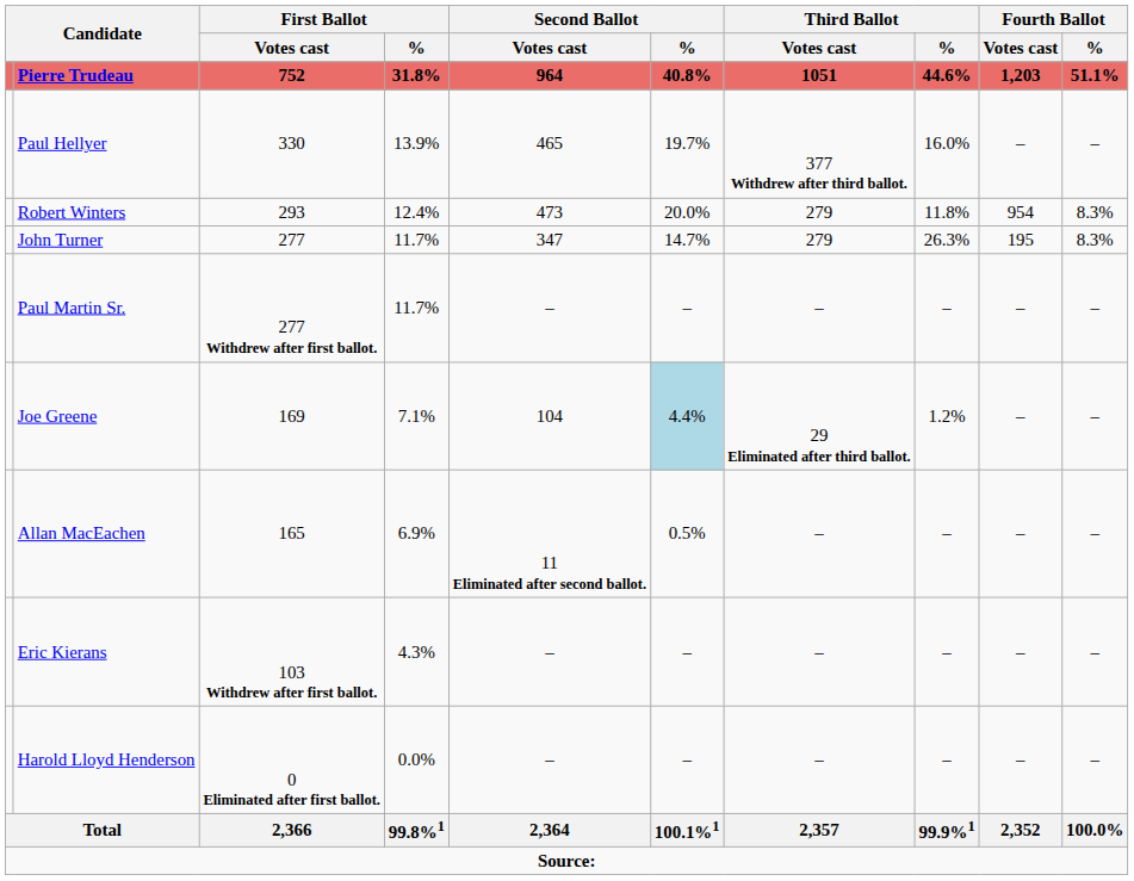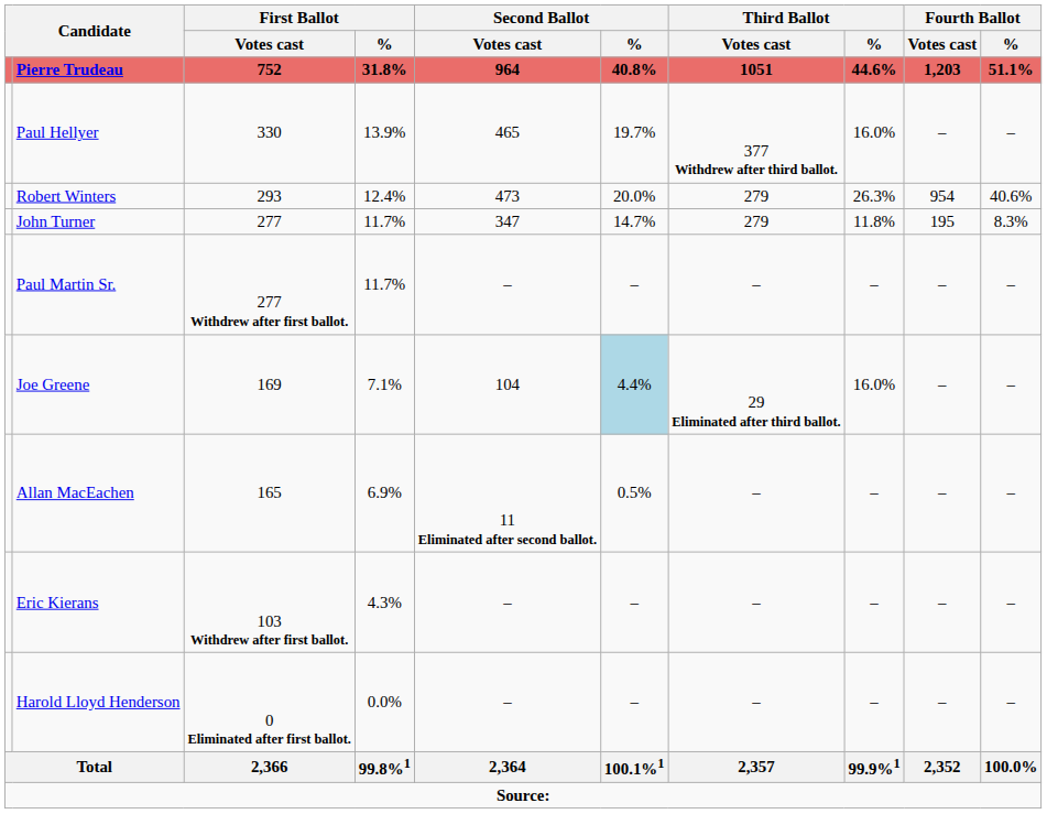Robert Winters | Third Ballot / %: 11.8% -> 26.3%
Robert Winters | Fourth Ballot / %: 8.3% -> 40.6%
John Turner | Third Ballot / %: 26.3% -> 11.8%
Joe Greene | Third Ballot / %: 1.2% -> 16.0%
